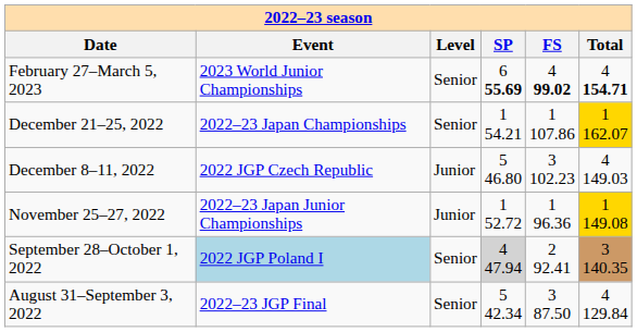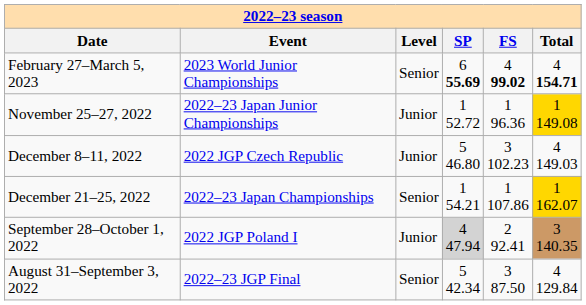rows swapped: December 21–25, 2022 <-> November 25–27, 2022
September 28–October 1, 2022 | Event: lightblue background -> no background
September 28–October 1, 2022 | Level: Senior -> Junior
